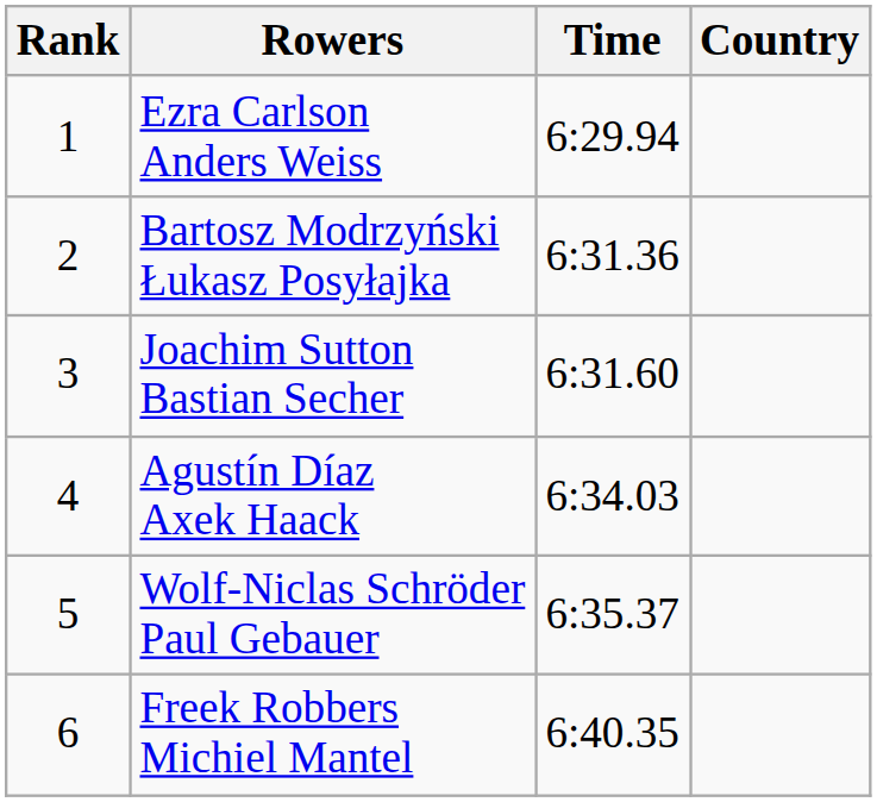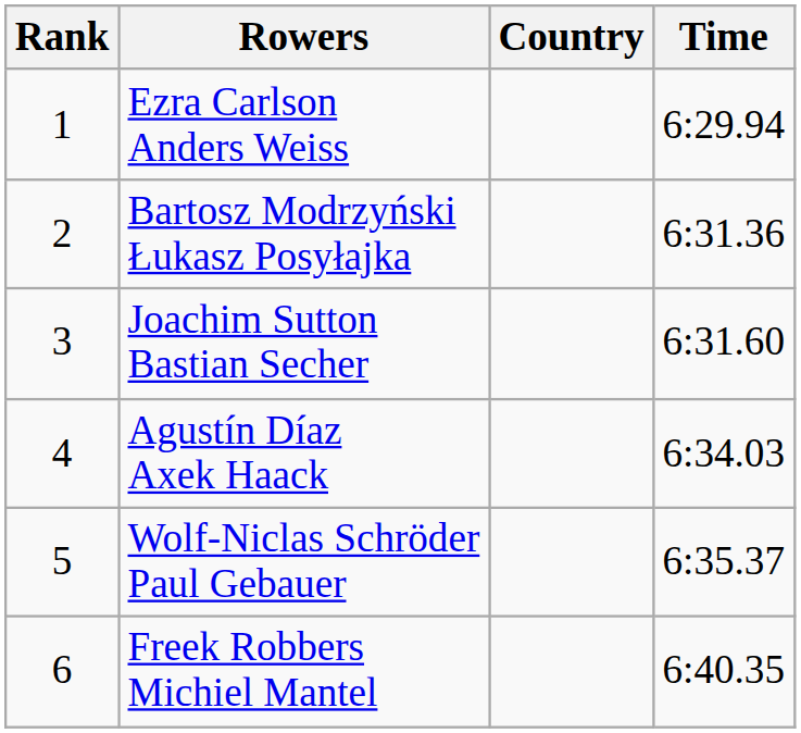columns swapped: Country <-> Time
